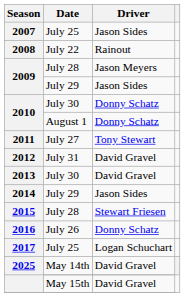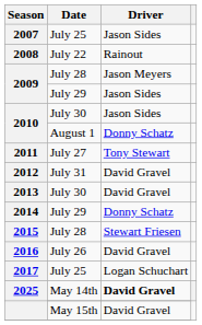2010 / July 30 | Driver: Donny Schatz -> Jason Sides
2014 | Driver: Jason Sides -> Donny Schatz
2016 | Driver: Donny Schatz -> David Gravel
2025 / May 14th | Driver: normal -> bold
